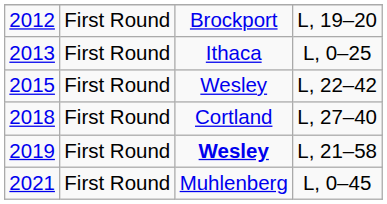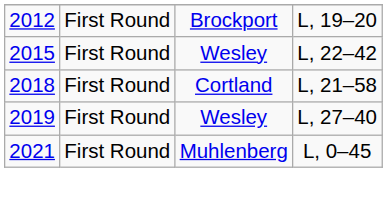- row: 2013 | First Round | Ithaca | L, 0–25
2018 | column 4: L, 27–40 -> L, 21–58
2019 | column 3: bold -> normal
2019 | column 4: L, 21–58 -> L, 27–40
